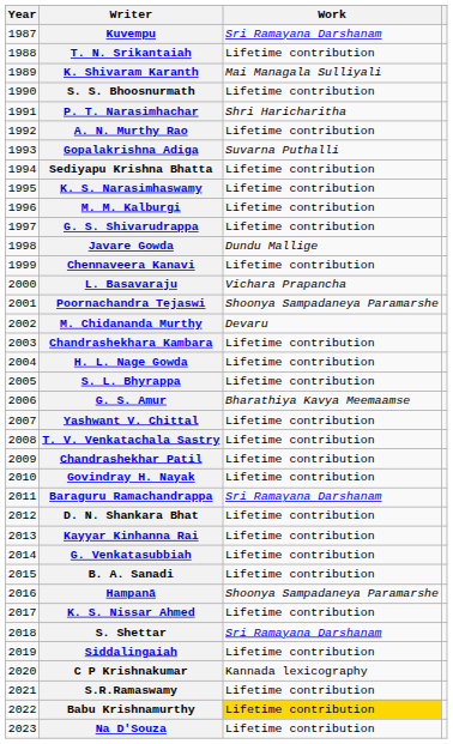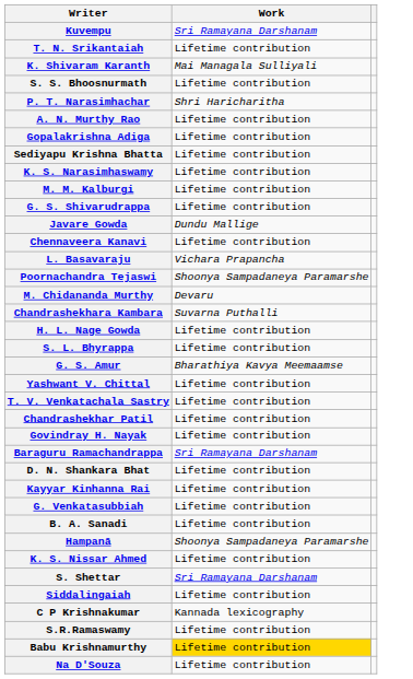- column: Year | 1987 | 1988 | 1989 | 1990 | 1991 | 1992 | 1993 | 1994 | 1995 | 1996 | 1997 | 1998 | 1999 | 2000 | 2001 | 2002 | 2003 | 2004 | 2005 | 2006 | 2007 | 2008 | 2009 | 2010 | 2011 | 2012 | 2013 | 2014 | 2015 | 2016 | 2017 | 2018 | 2019 | 2020 | 2021 | 2022 | 2023
Gopalakrishna Adiga | Work: Suvarna Puthalli -> Lifetime contribution
Chandrashekhara Kambara | Work: Lifetime contribution -> Suvarna Puthalli
